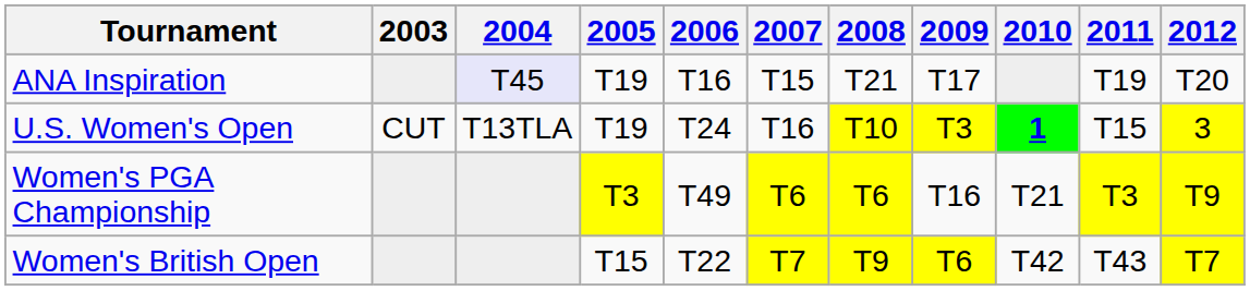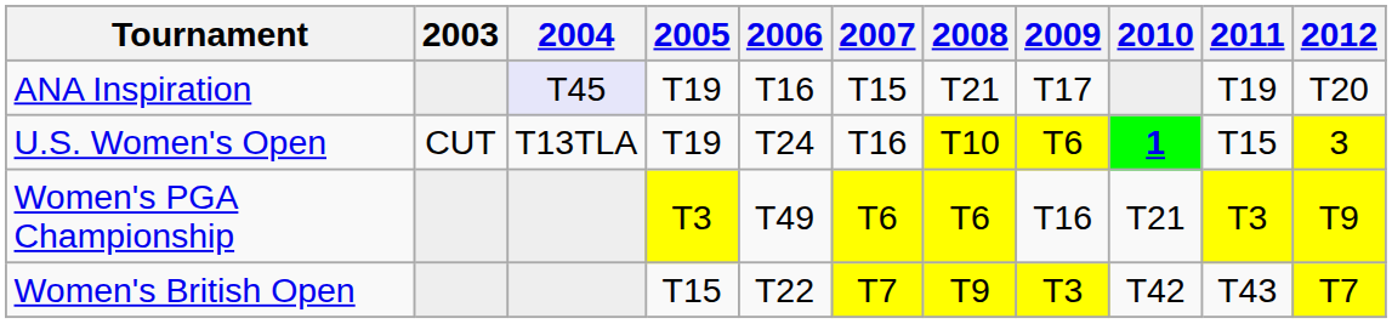U.S. Women's Open | 2009: T3 -> T6
Women's British Open | 2009: T6 -> T3
